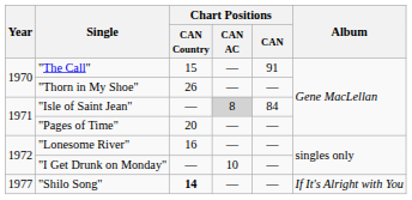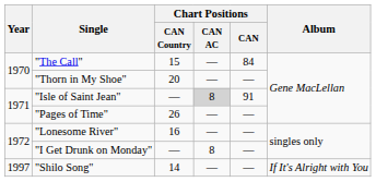"The Call" | Chart Positions / CAN: 91 -> 84
"Thorn in My Shoe" | Chart Positions / CAN Country: 26 -> 20
"Isle of Saint Jean" | Chart Positions / CAN: 84 -> 91
"Pages of Time" | Chart Positions / CAN Country: 20 -> 26
"I Get Drunk on Monday" | Chart Positions / CAN AC: 10 -> 8
"Shilo Song" | Year: 1977 -> 1997
"Shilo Song" | Chart Positions / CAN Country: bold -> normal
